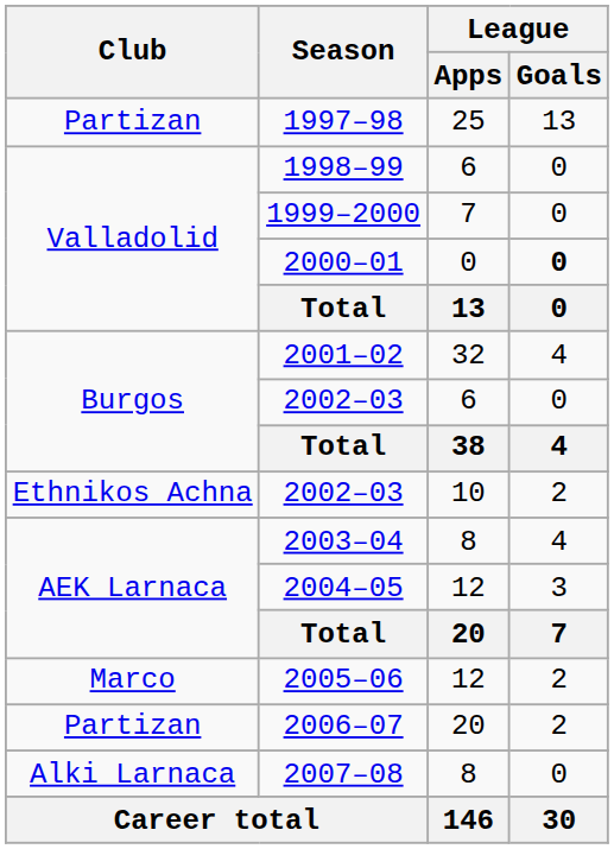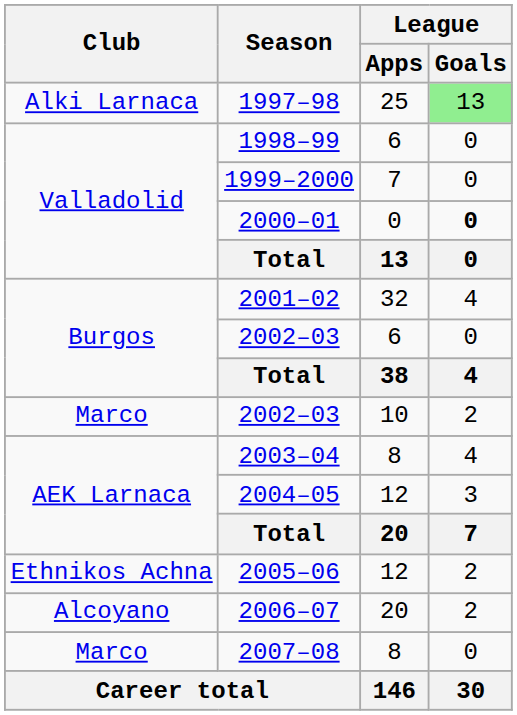1997–98 | Club: Partizan -> Alki Larnaca
1997–98 | League / Goals: no background -> lightgreen background
2002–03 / 10 | Club: Ethnikos Achna -> Marco
2005–06 | Club: Marco -> Ethnikos Achna
2006–07 | Club: Partizan -> Alcoyano
2007–08 | Club: Alki Larnaca -> Marco
